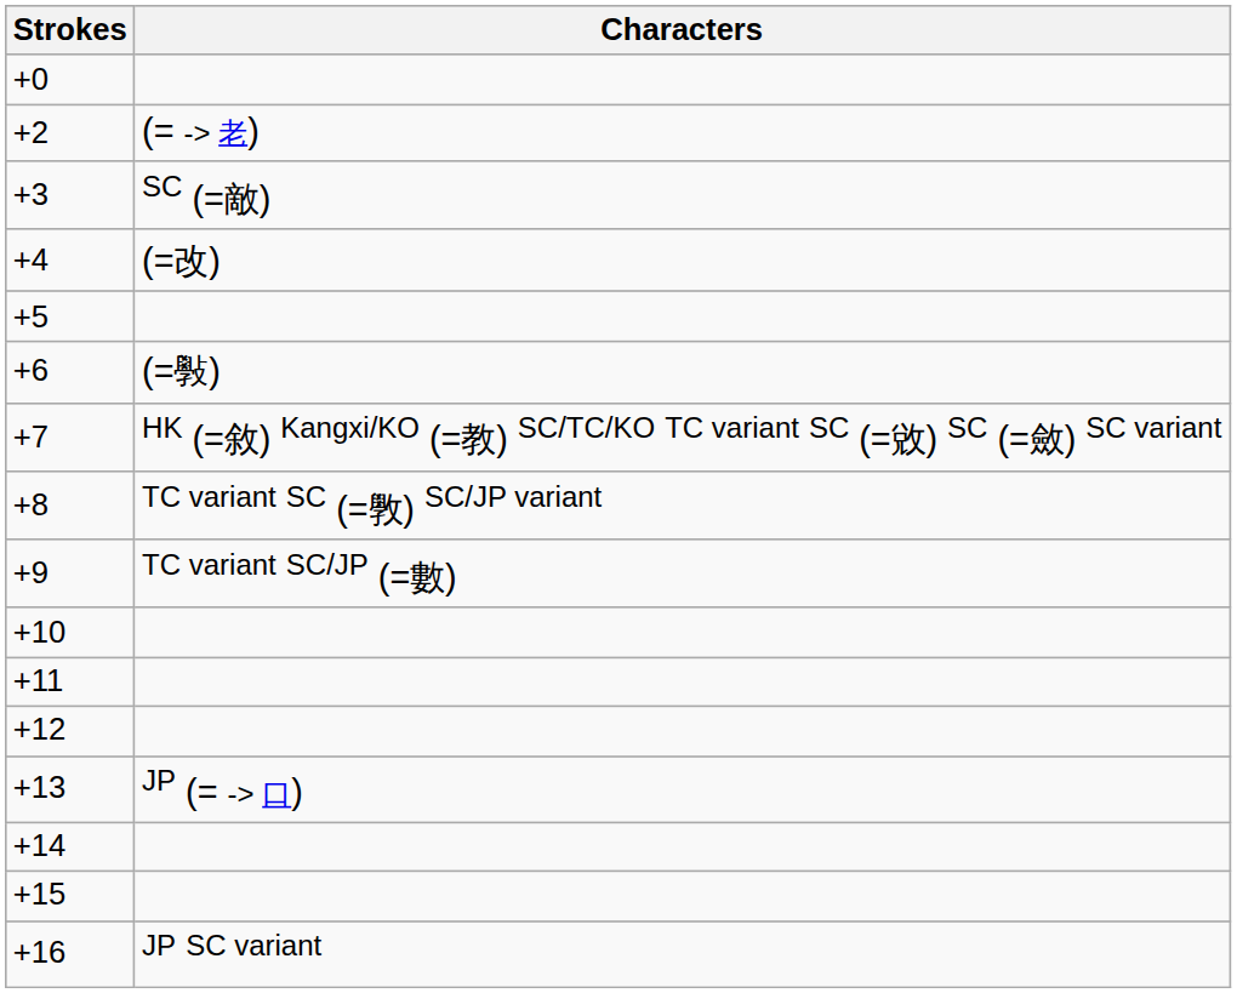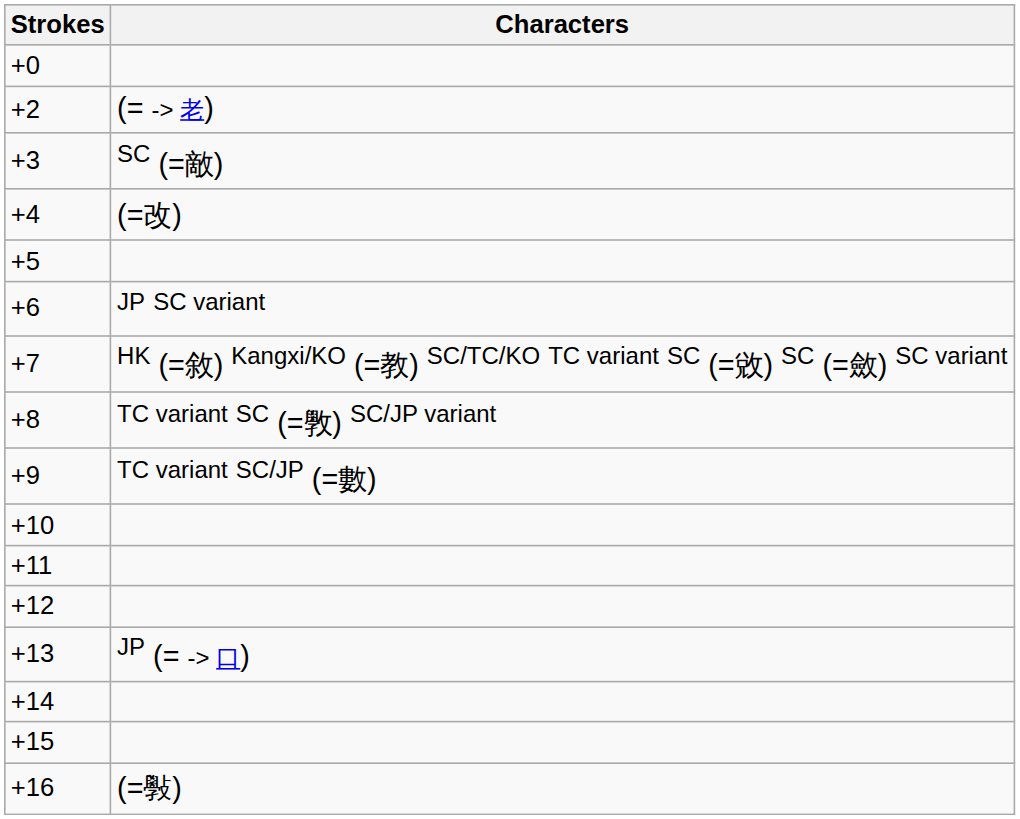+6 | Characters: (=斅) -> JP SC variant
+16 | Characters: JP SC variant -> (=斅)
